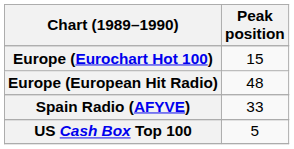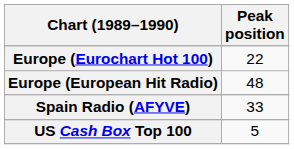Europe (Eurochart Hot 100) | Peak position: 15 -> 22
